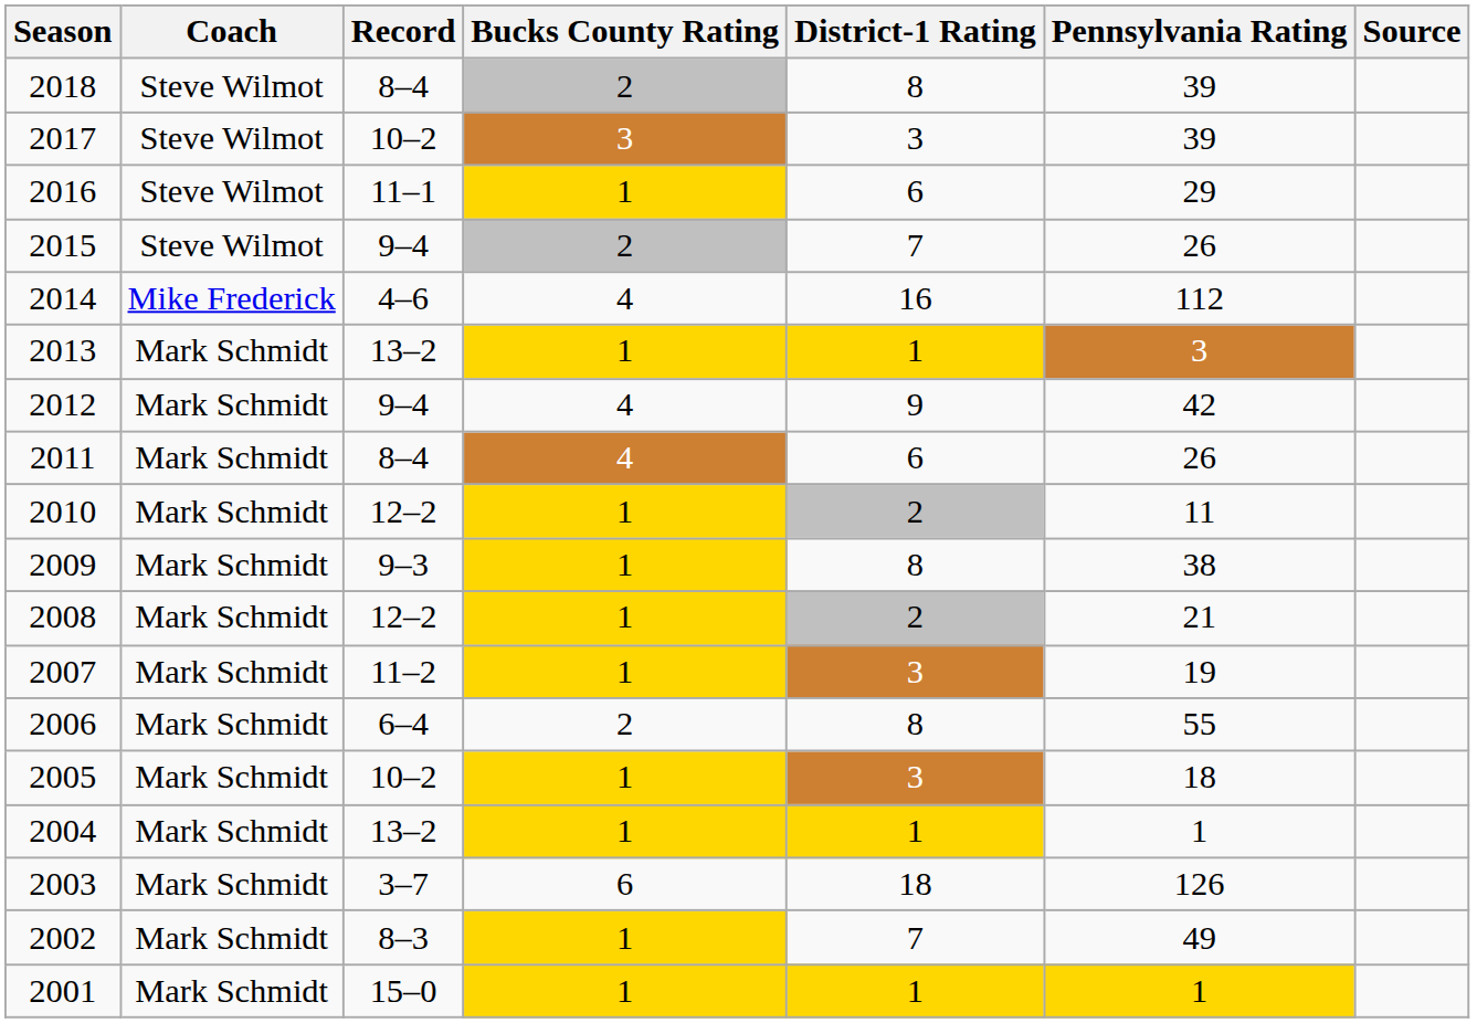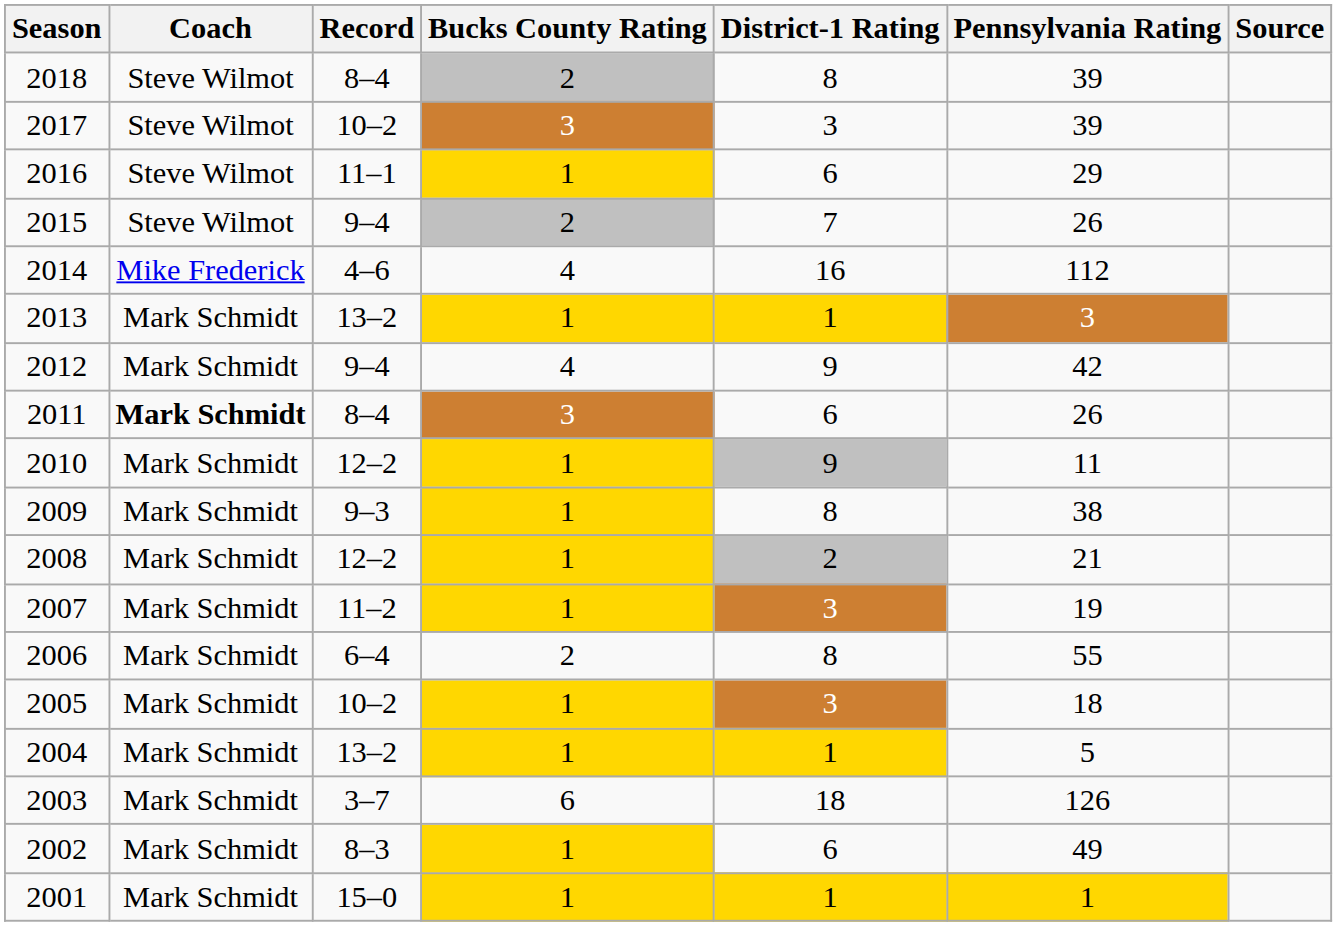2011 | Coach: normal -> bold
2011 | Bucks County Rating: 4 -> 3
2010 | District-1 Rating: 2 -> 9
2004 | Pennsylvania Rating: 1 -> 5
2002 | District-1 Rating: 7 -> 6
